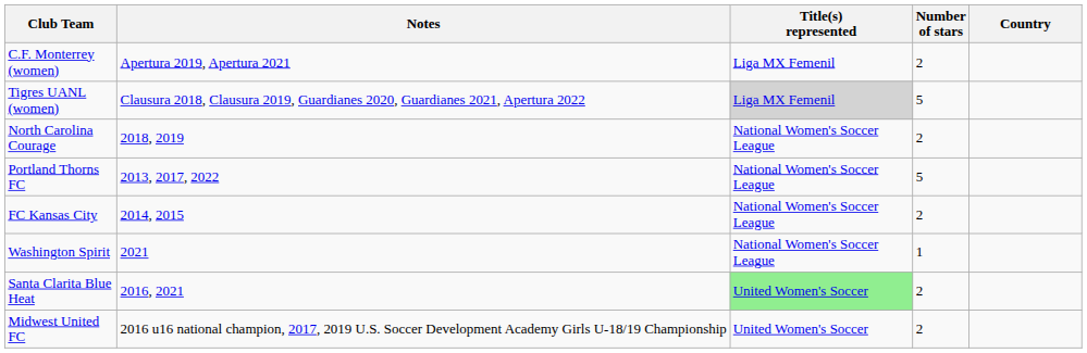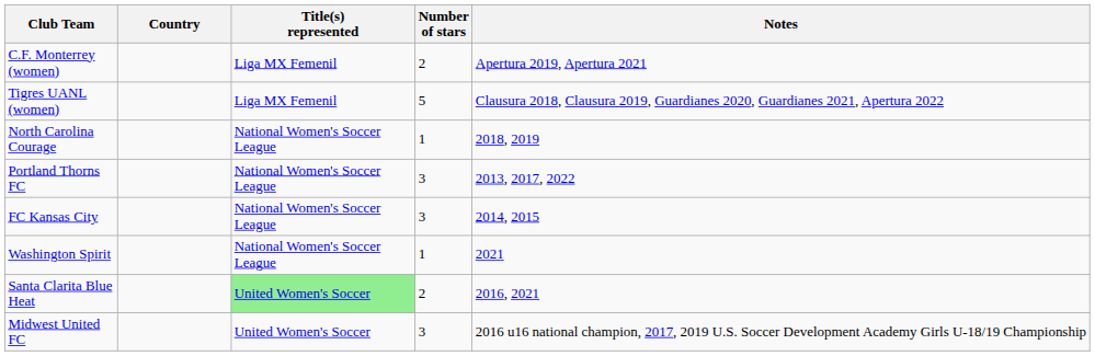columns swapped: Country <-> Notes
Tigres UANL (women) | Title(s) represented: lightgrey background -> no background
North Carolina Courage | Number of stars: 2 -> 1
Portland Thorns FC | Number of stars: 5 -> 3
FC Kansas City | Number of stars: 2 -> 3
Midwest United FC | Number of stars: 2 -> 3
